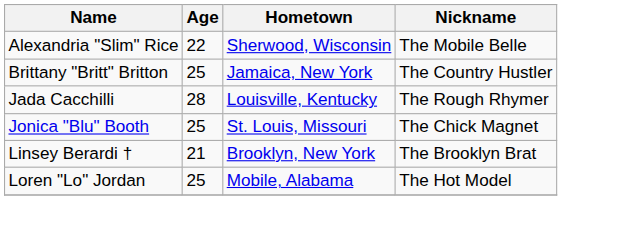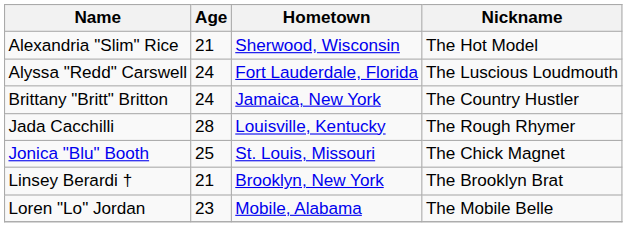Alexandria "Slim" Rice | Age: 22 -> 21
Alexandria "Slim" Rice | Nickname: The Mobile Belle -> The Hot Model
+ row: Alyssa "Redd" Carswell | 24 | Fort Lauderdale, Florida | The Luscious Loudmouth
Brittany "Britt" Britton | Age: 25 -> 24
Loren "Lo" Jordan | Age: 25 -> 23
Loren "Lo" Jordan | Nickname: The Hot Model -> The Mobile Belle
